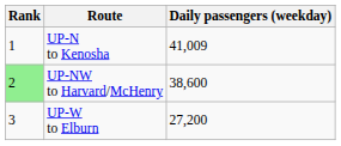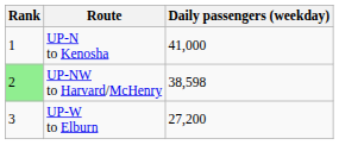UP-N to Kenosha | Daily passengers (weekday): 41,009 -> 41,000
UP-NW to Harvard/McHenry | Daily passengers (weekday): 38,600 -> 38,598
